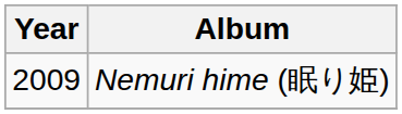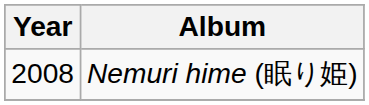Nemuri hime (眠り姫) | Year: 2009 -> 2008
